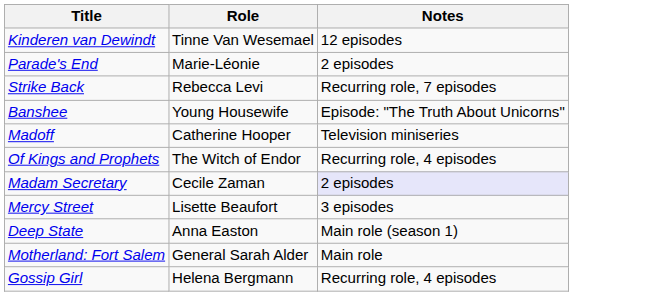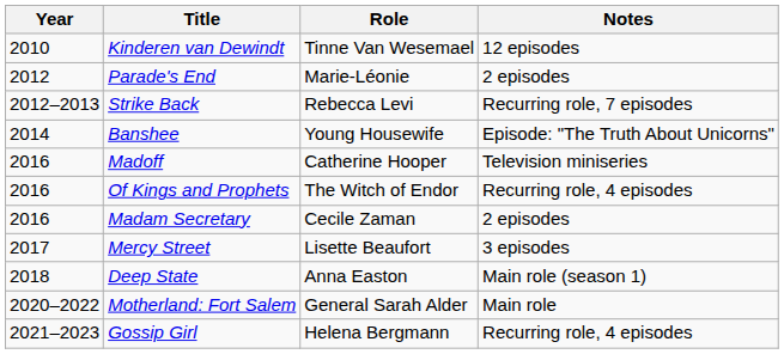+ column: Year | 2010 | 2012 | 2012–2013 | 2014 | 2016 | 2016 | 2016 | 2017 | 2018 | 2020–2022 | 2021–2023
Madam Secretary | Notes: lavender background -> no background
